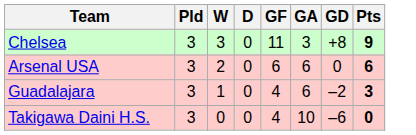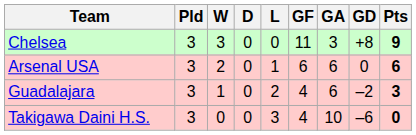+ column: L | 0 | 1 | 2 | 3
